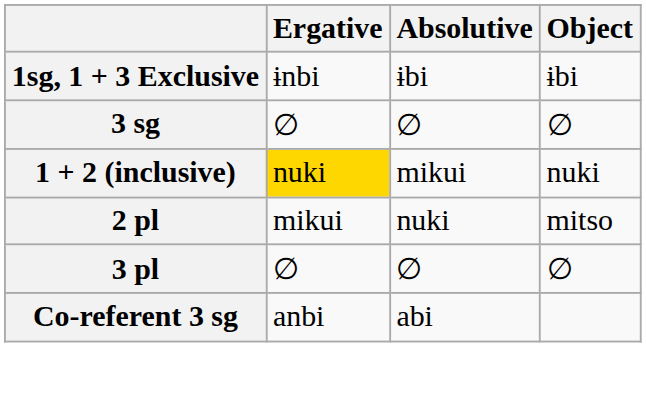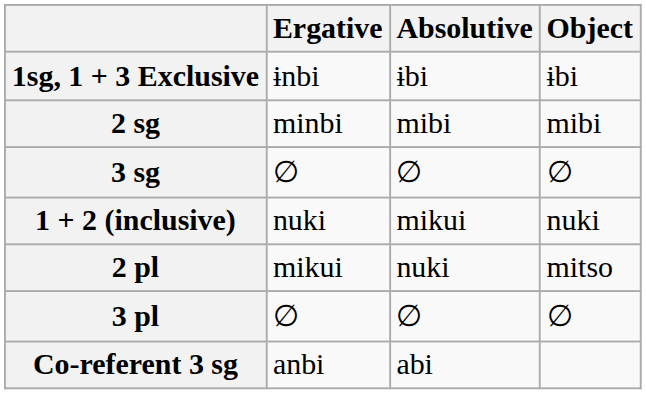+ row: 2 sg | minbi | mibi | mibi
1 + 2 (inclusive) | Ergative: gold background -> no background
